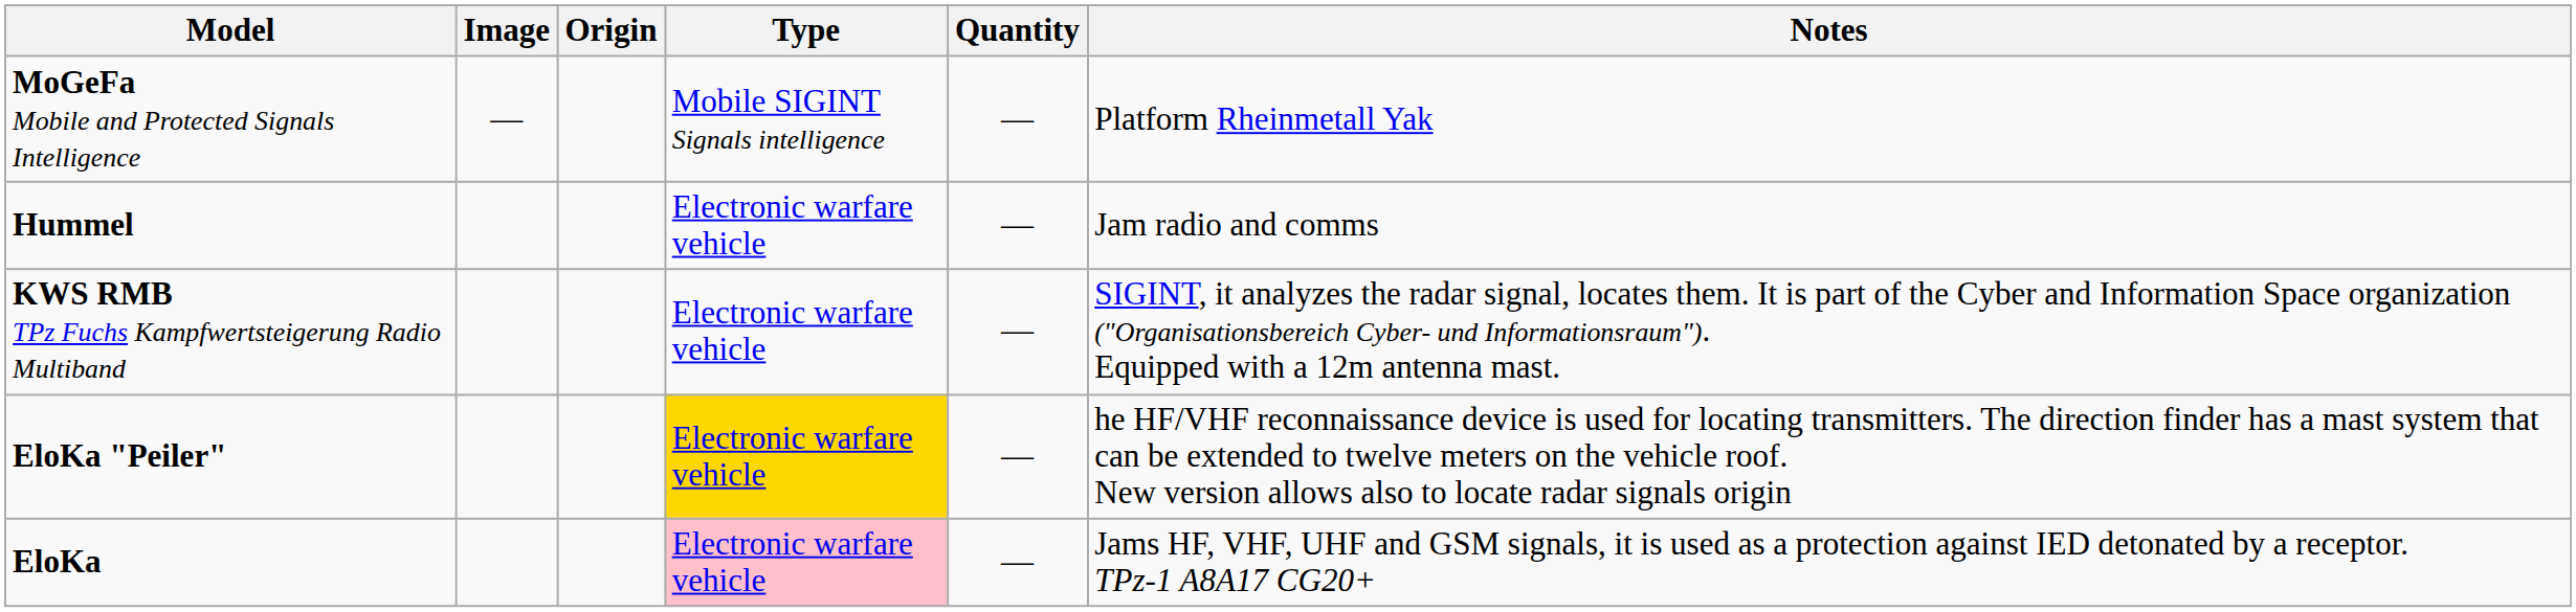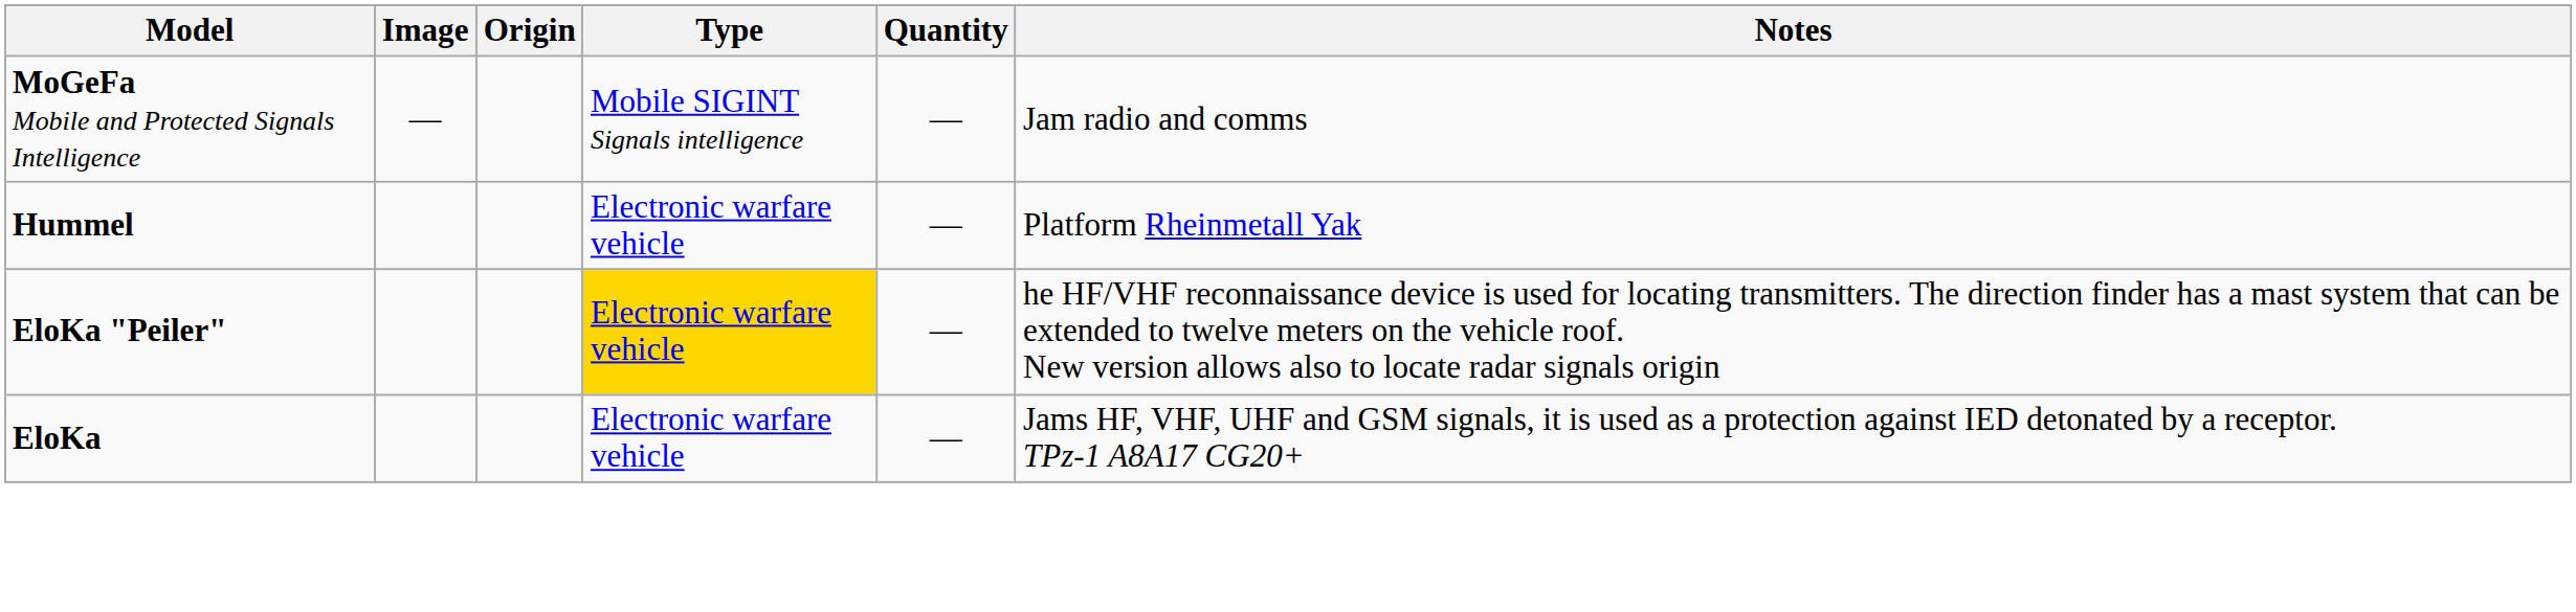MoGeFa Mobile and Protected Signals Intelligence | Notes: Platform Rheinmetall Yak -> Jam radio and comms
Hummel | Notes: Jam radio and comms -> Platform Rheinmetall Yak
- row: KWS RMB TPz Fuchs Kampfwertsteigerung Radio Multiband | Electronic warfare vehicle | — | SIGINT, it analyzes the radar signal, locates them. It is part of the Cyber and Information Space organization ("Organisationsbereich Cyber- und Informationsraum"). Equipped with a 12m antenna mast.
EloKa | Type: pink background -> no background
